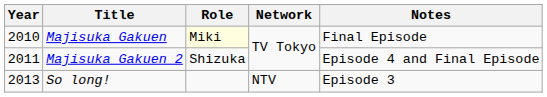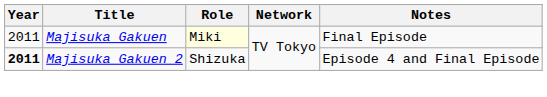Majisuka Gakuen | Year: 2010 -> 2011
Majisuka Gakuen 2 | Year: normal -> bold
- row: 2013 | So long! | NTV | Episode 3
